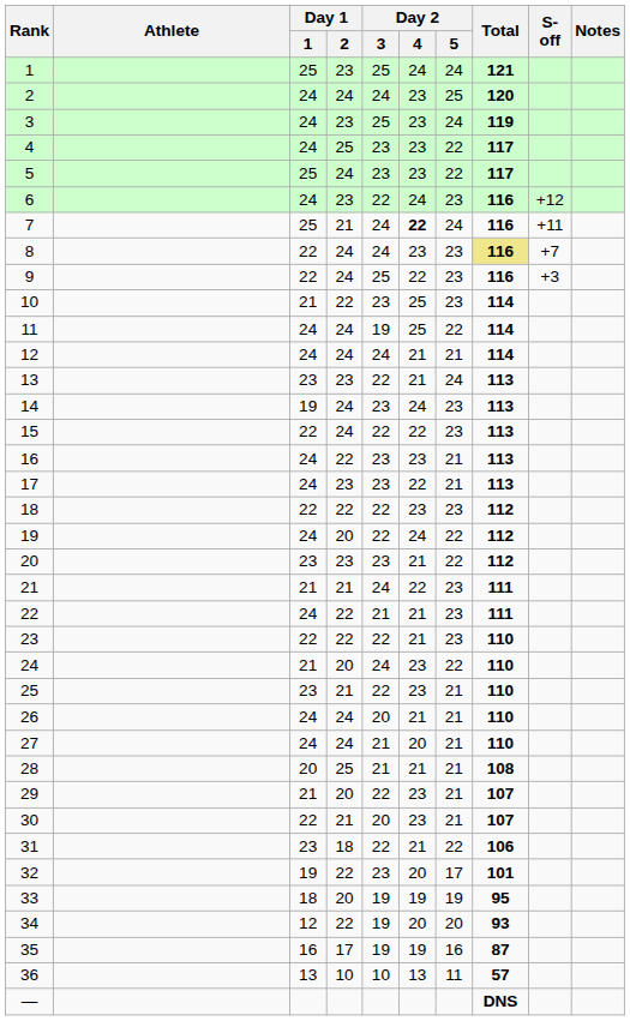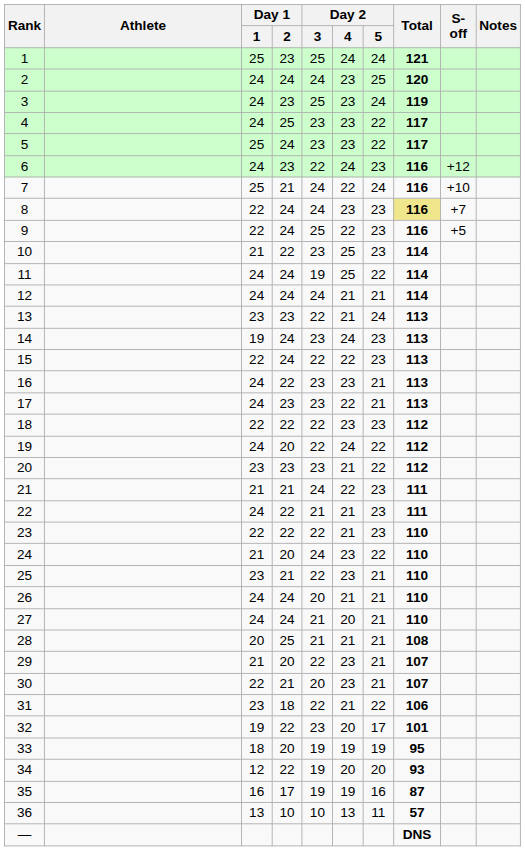7 | Day 2 / 4: bold -> normal
7 | S-off: +11 -> +10
9 | S-off: +3 -> +5
